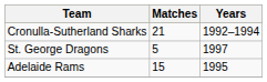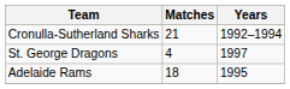St. George Dragons | Matches: 5 -> 4
Adelaide Rams | Matches: 15 -> 18
